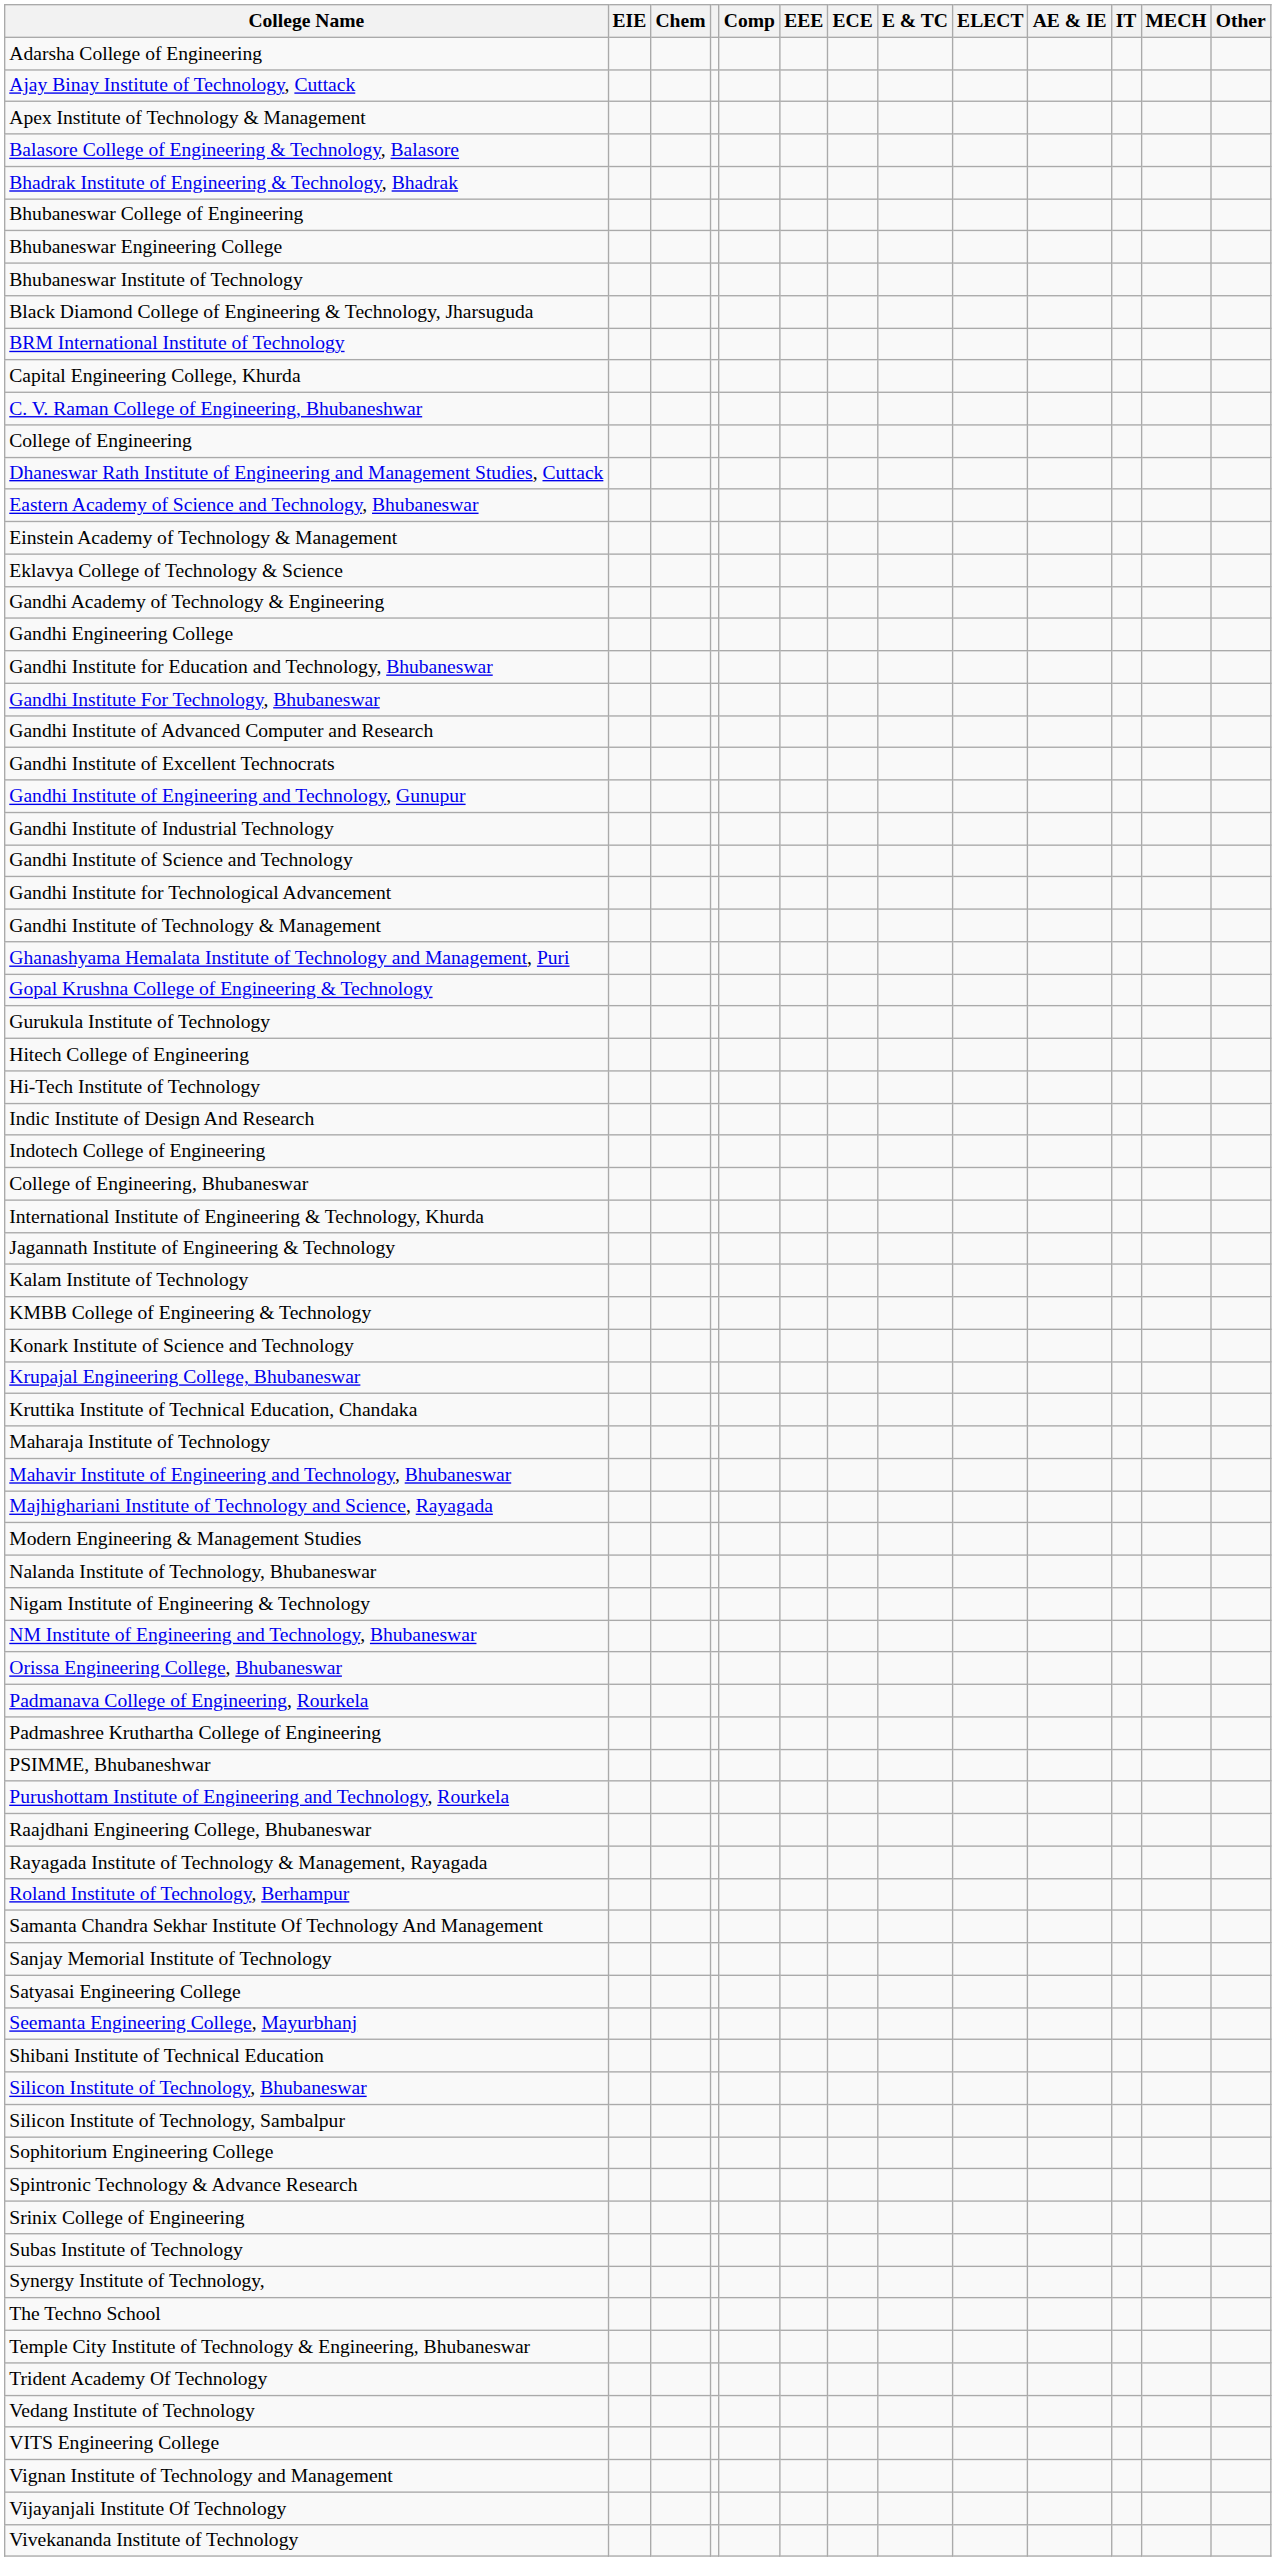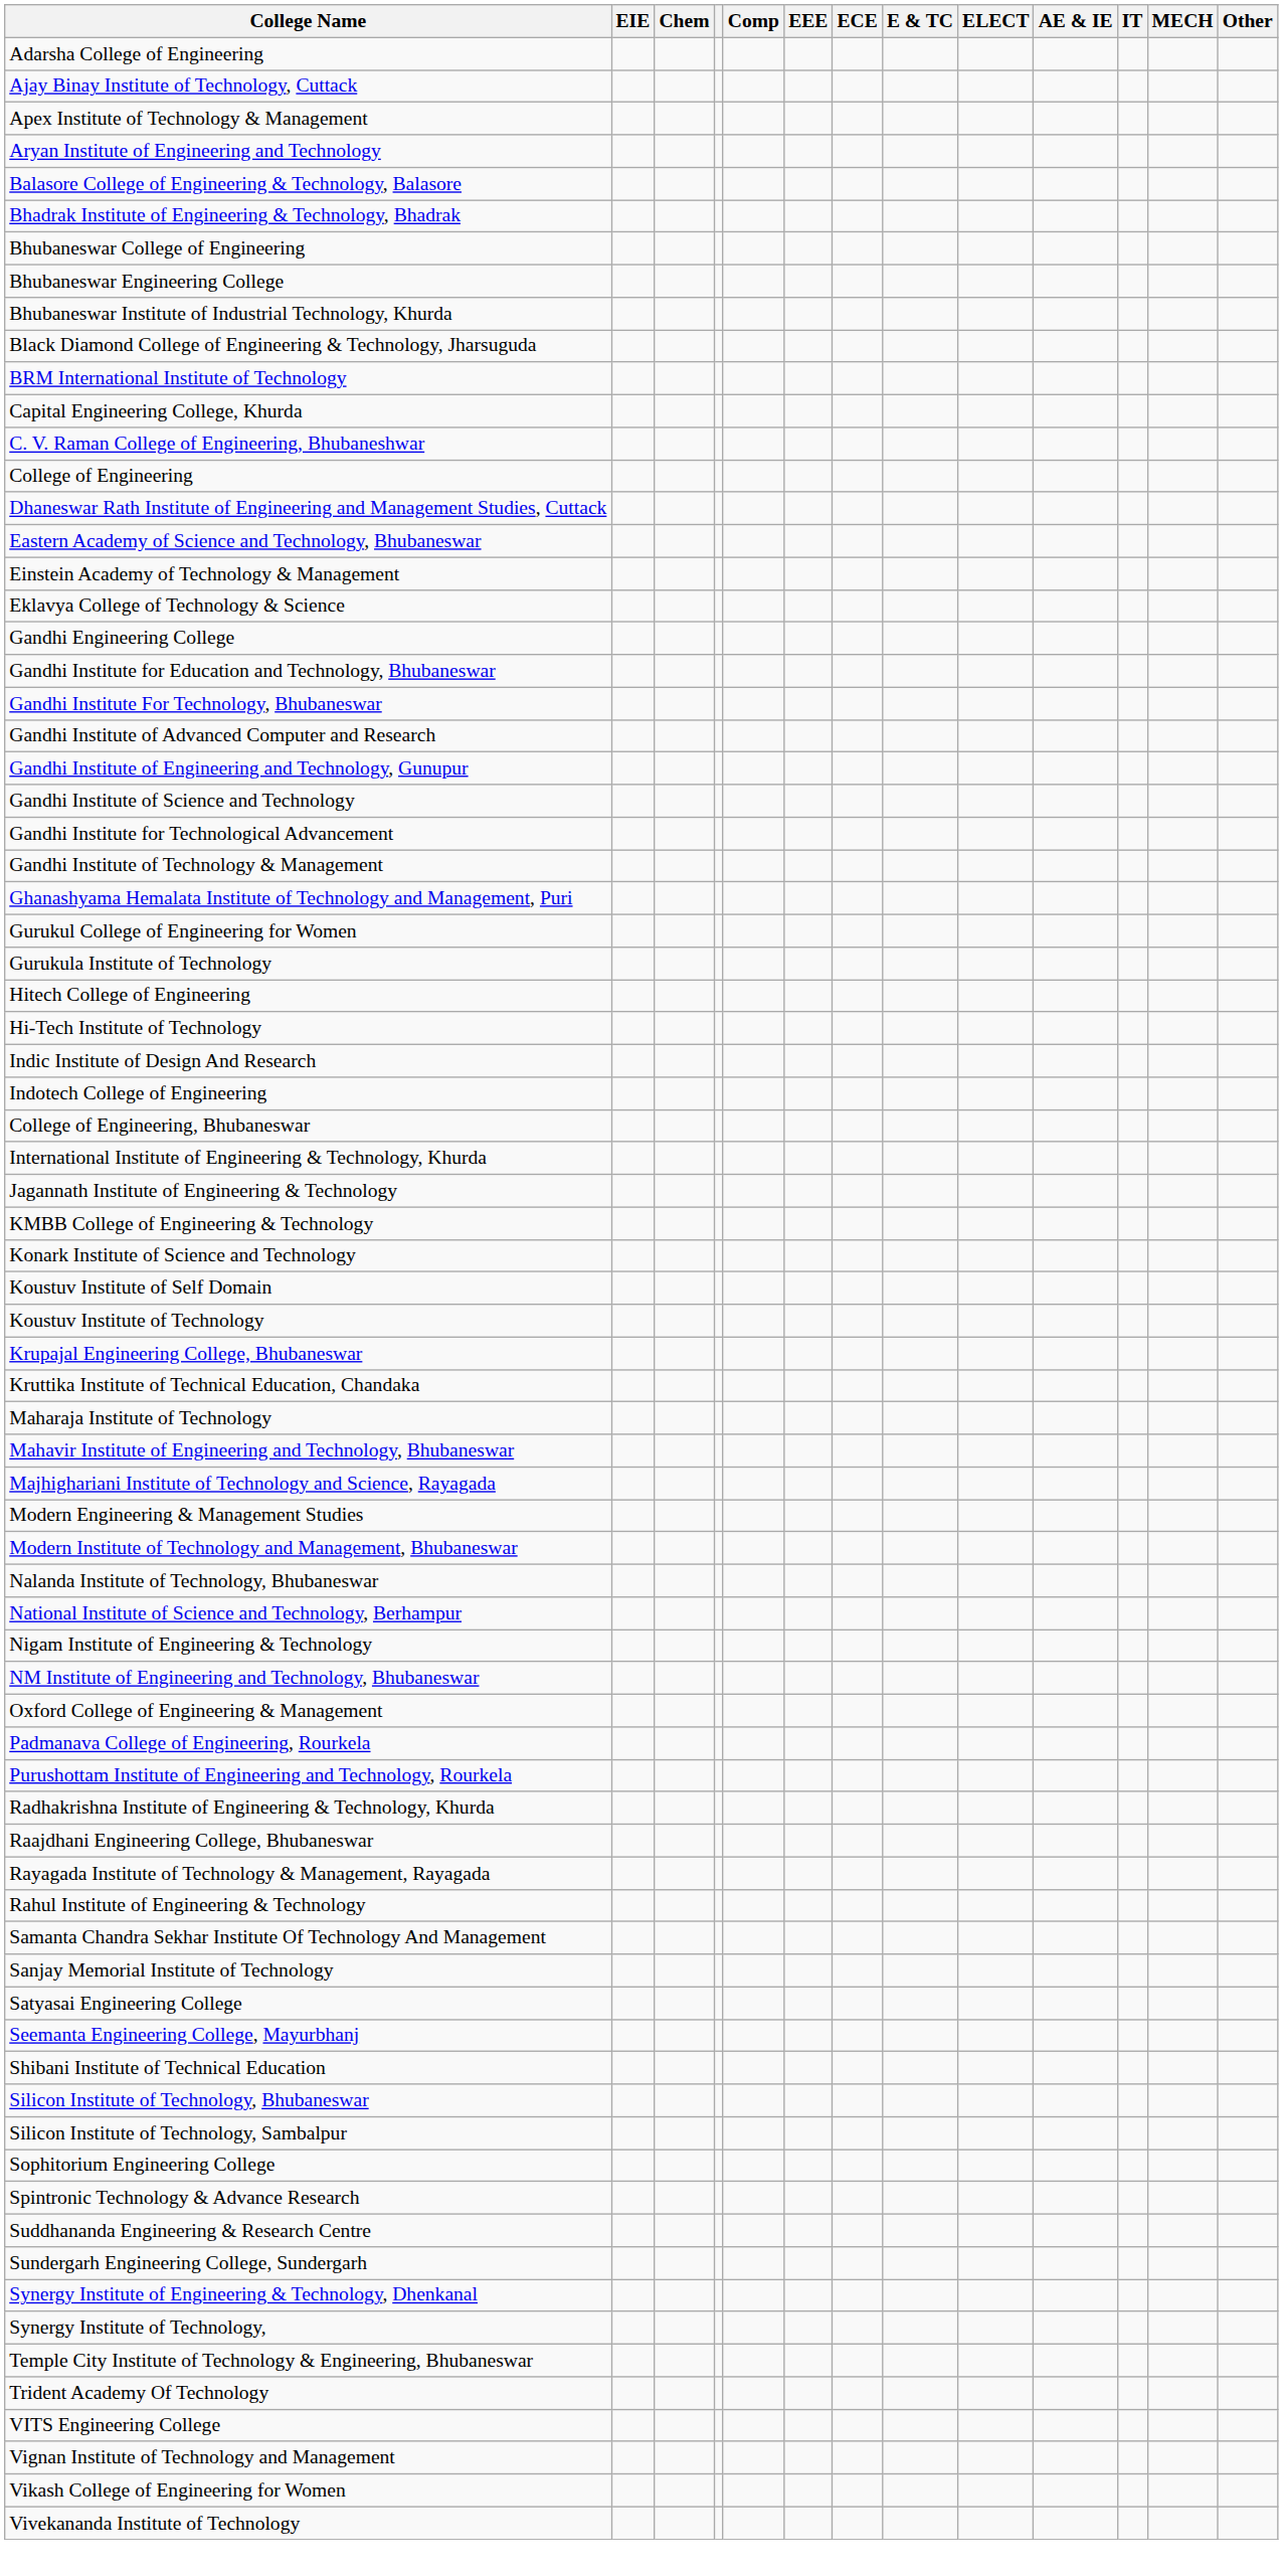+ row: Aryan Institute of Engineering and Technology
+ row: Bhubaneswar Institute of Industrial Technology, Khurda
- row: Bhubaneswar Institute of Technology
- row: Gandhi Academy of Technology & Engineering
- row: Gandhi Institute of Excellent Technocrats
- row: Gandhi Institute of Industrial Technology
- row: Gopal Krushna College of Engineering & Technology
+ row: Gurukul College of Engineering for Women
- row: Kalam Institute of Technology
+ row: Koustuv Institute of Self Domain
+ row: Koustuv Institute of Technology
+ row: Modern Institute of Technology and Management, Bhubaneswar
+ row: National Institute of Science and Technology, Berhampur
- row: Orissa Engineering College, Bhubaneswar
+ row: Oxford College of Engineering & Management
- row: Padmashree Kruthartha College of Engineering
- row: PSIMME, Bhubaneshwar
+ row: Radhakrishna Institute of Engineering & Technology, Khurda
+ row: Rahul Institute of Engineering & Technology
- row: Roland Institute of Technology, Berhampur
- row: Srinix College of Engineering
- row: Subas Institute of Technology
+ row: Suddhananda Engineering & Research Centre
+ row: Sundergarh Engineering College, Sundergarh
+ row: Synergy Institute of Engineering & Technology, Dhenkanal
- row: The Techno School
- row: Vedang Institute of Technology
- row: Vijayanjali Institute Of Technology
+ row: Vikash College of Engineering for Women
